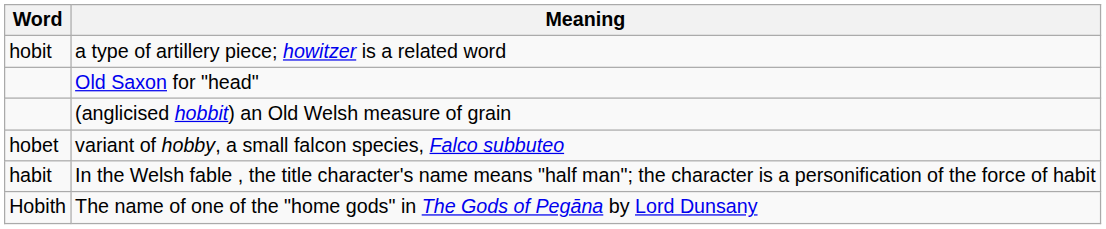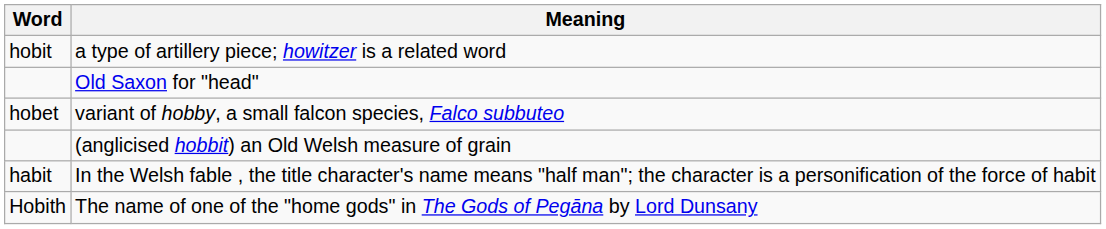rows swapped: (anglicised hobbit) an Old Welsh measure of grain <-> variant of hobby, a small falcon species, Falco subbuteo
